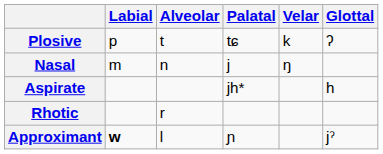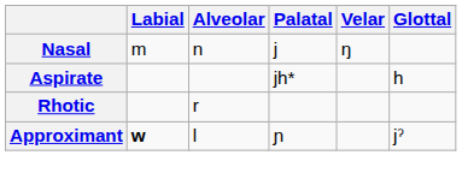- row: Plosive | p | t | tɕ | k | ʔ
